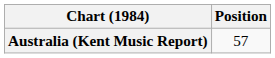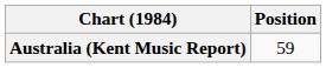Australia (Kent Music Report) | Position: 57 -> 59
